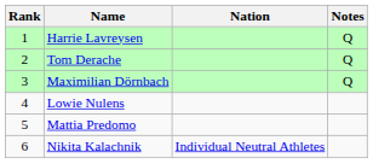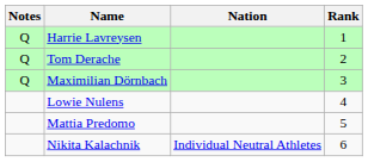columns swapped: Rank <-> Notes
